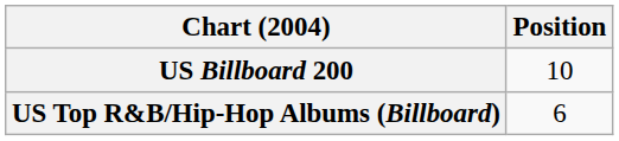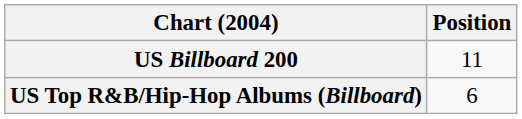US Billboard 200 | Position: 10 -> 11
